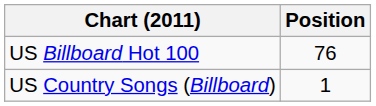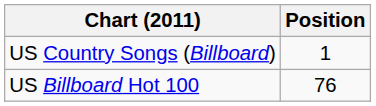rows swapped: US Country Songs (Billboard) <-> US Billboard Hot 100
